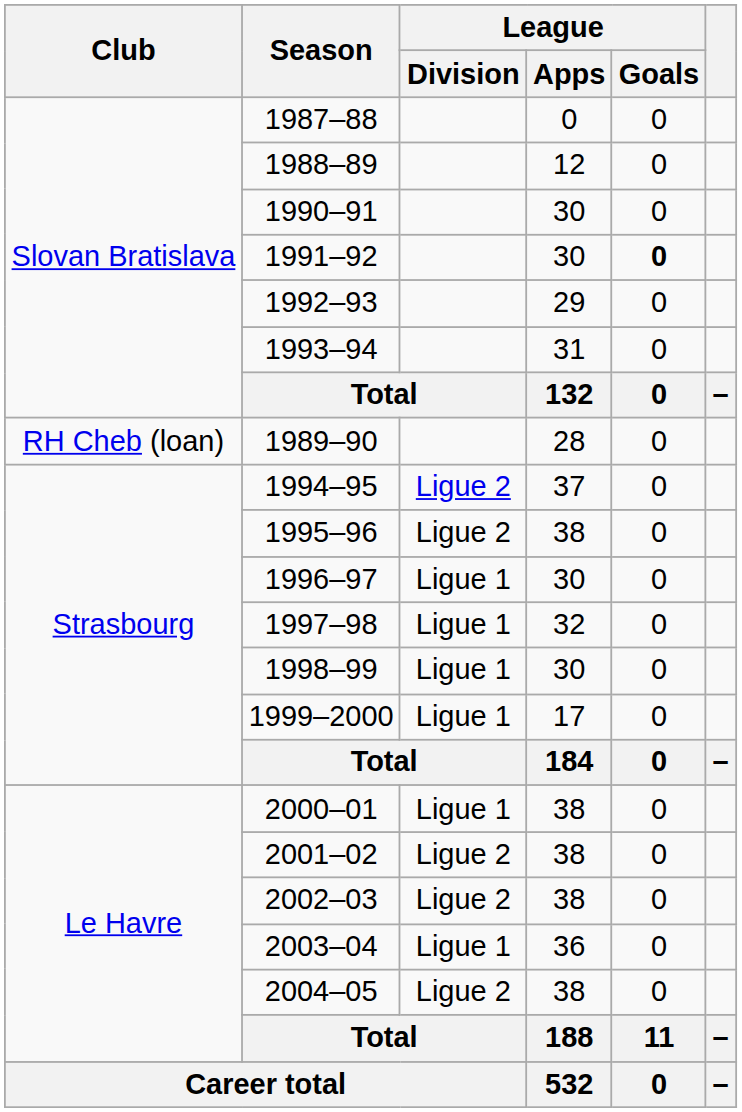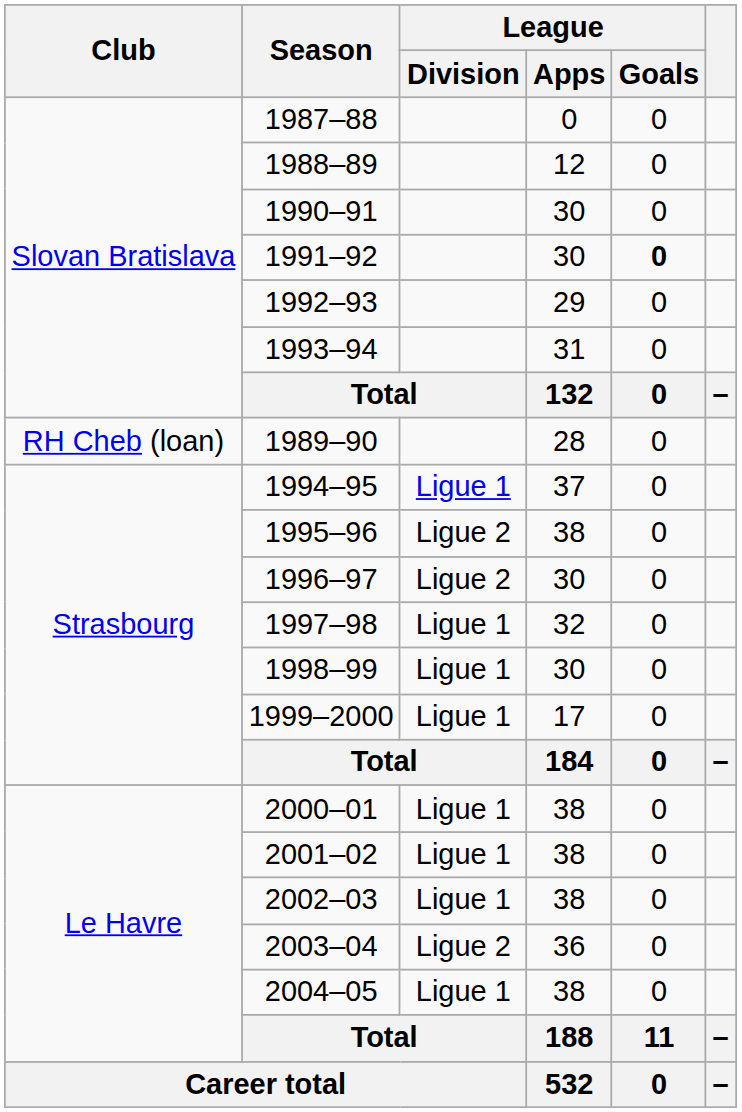1994–95 | League / Division: Ligue 2 -> Ligue 1
1996–97 | League / Division: Ligue 1 -> Ligue 2
2001–02 | League / Division: Ligue 2 -> Ligue 1
2002–03 | League / Division: Ligue 2 -> Ligue 1
2003–04 | League / Division: Ligue 1 -> Ligue 2
2004–05 | League / Division: Ligue 2 -> Ligue 1
